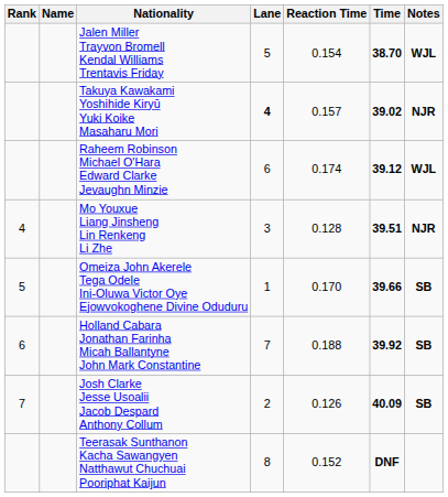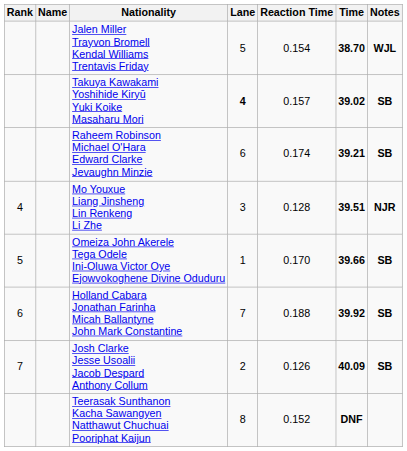Takuya Kawakami Yoshihide Kiryū Yuki Koike Masaharu Mori | Notes: NJR -> SB
Raheem Robinson Michael O'Hara Edward Clarke Jevaughn Minzie | Time: 39.12 -> 39.21
Raheem Robinson Michael O'Hara Edward Clarke Jevaughn Minzie | Notes: WJL -> SB
